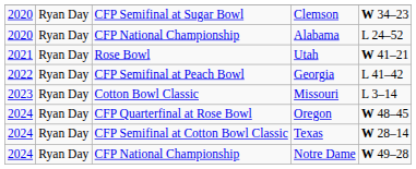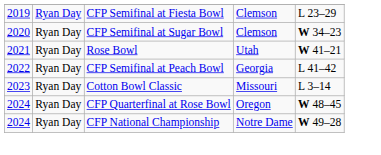+ row: 2019 | Ryan Day | CFP Semifinal at Fiesta Bowl | Clemson | L 23–29
- row: 2020 | Ryan Day | CFP National Championship | Alabama | L 24–52
- row: 2024 | Ryan Day | CFP Semifinal at Cotton Bowl Classic | Texas | W 28–14
